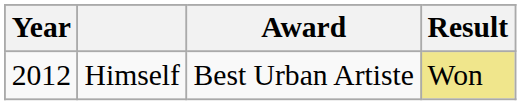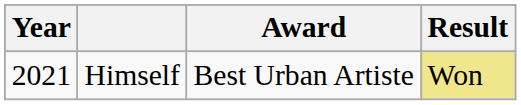Himself | Year: 2012 -> 2021
